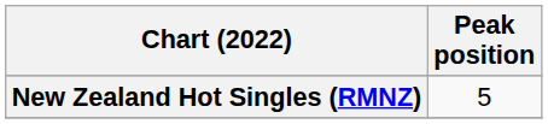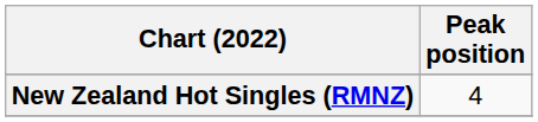New Zealand Hot Singles (RMNZ) | Peak position: 5 -> 4
